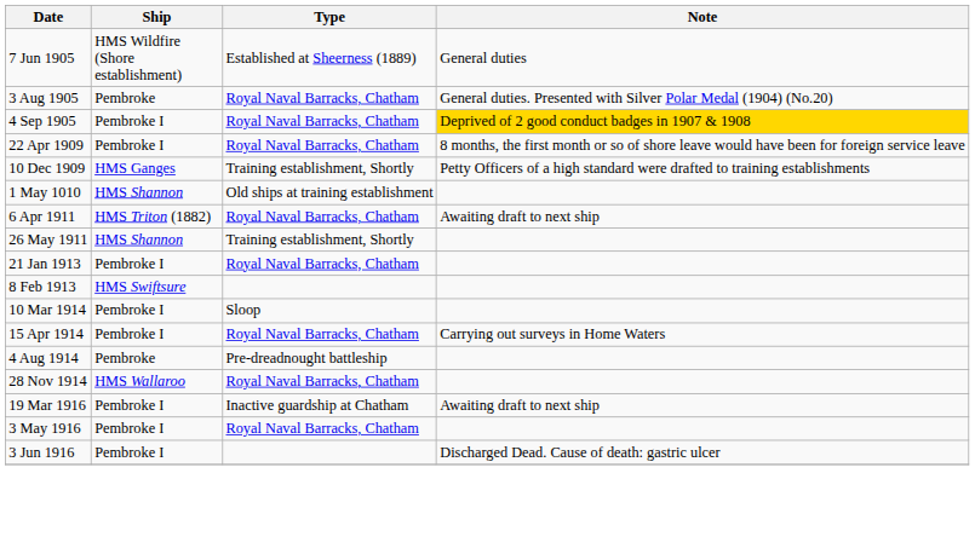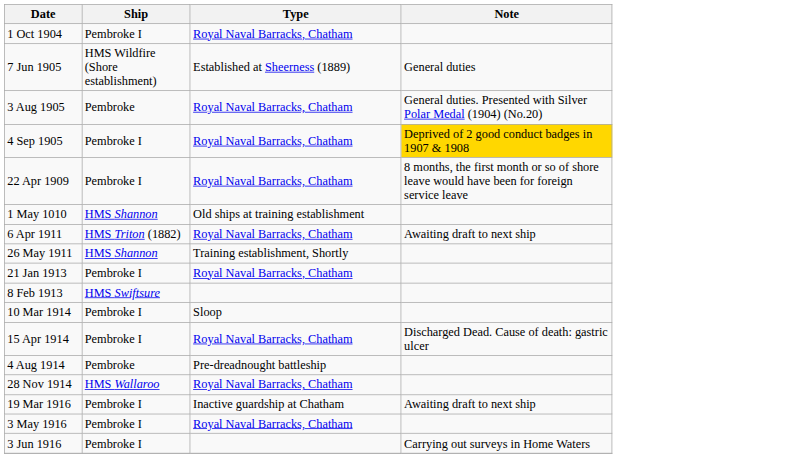+ row: 1 Oct 1904 | Pembroke I | Royal Naval Barracks, Chatham
- row: 10 Dec 1909 | HMS Ganges | Training establishment, Shortly | Petty Officers of a high standard were drafted to training establishments
15 Apr 1914 | Note: Carrying out surveys in Home Waters -> Discharged Dead. Cause of death: gastric ulcer
3 Jun 1916 | Note: Discharged Dead. Cause of death: gastric ulcer -> Carrying out surveys in Home Waters
